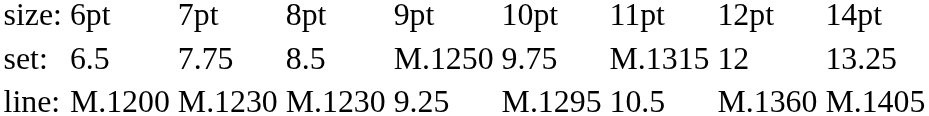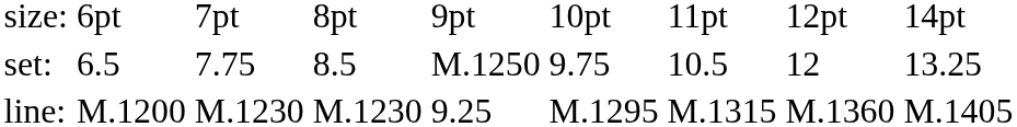set: | column 7: M.1315 -> 10.5
line: | column 7: 10.5 -> M.1315
